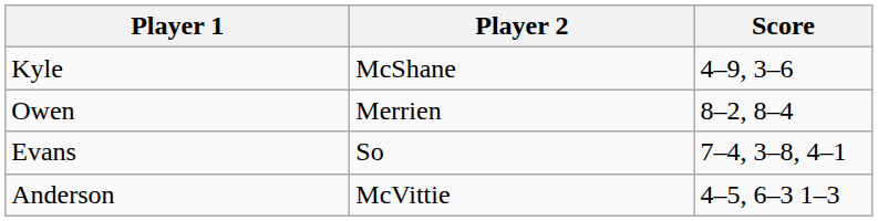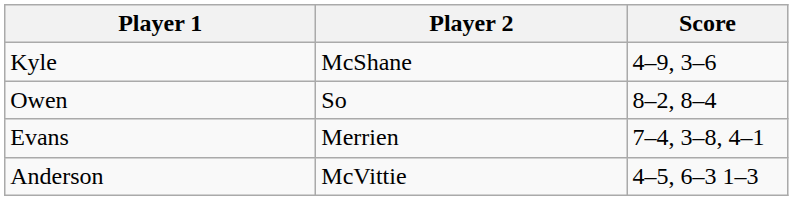Owen | Player 2: Merrien -> So
Evans | Player 2: So -> Merrien
